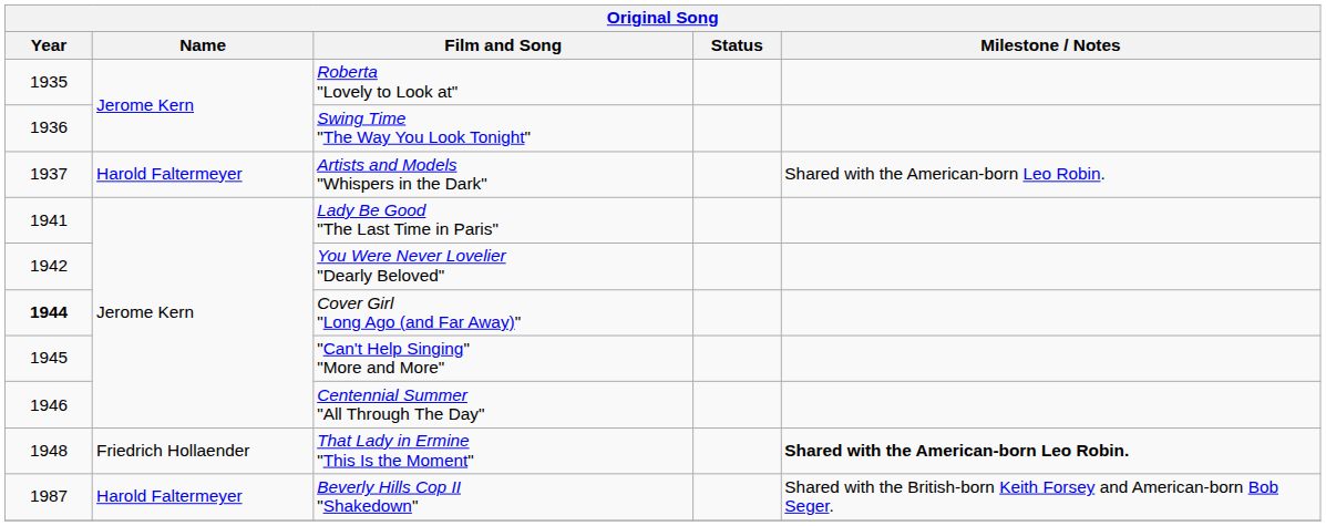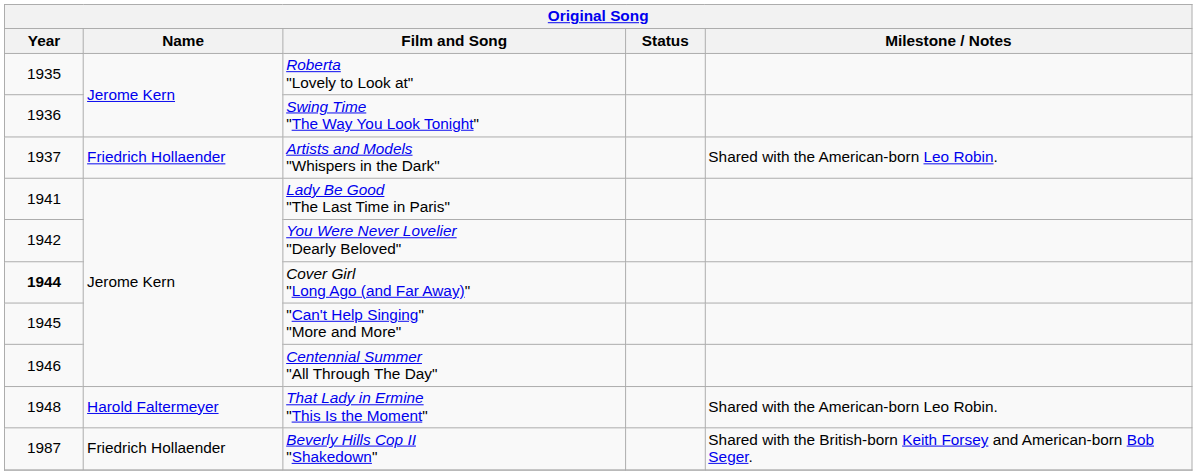Artists and Models "Whispers in the Dark" | Name: Harold Faltermeyer -> Friedrich Hollaender
That Lady in Ermine "This Is the Moment" | Name: Friedrich Hollaender -> Harold Faltermeyer
That Lady in Ermine "This Is the Moment" | Milestone / Notes: bold -> normal
Beverly Hills Cop II "Shakedown" | Name: Harold Faltermeyer -> Friedrich Hollaender
